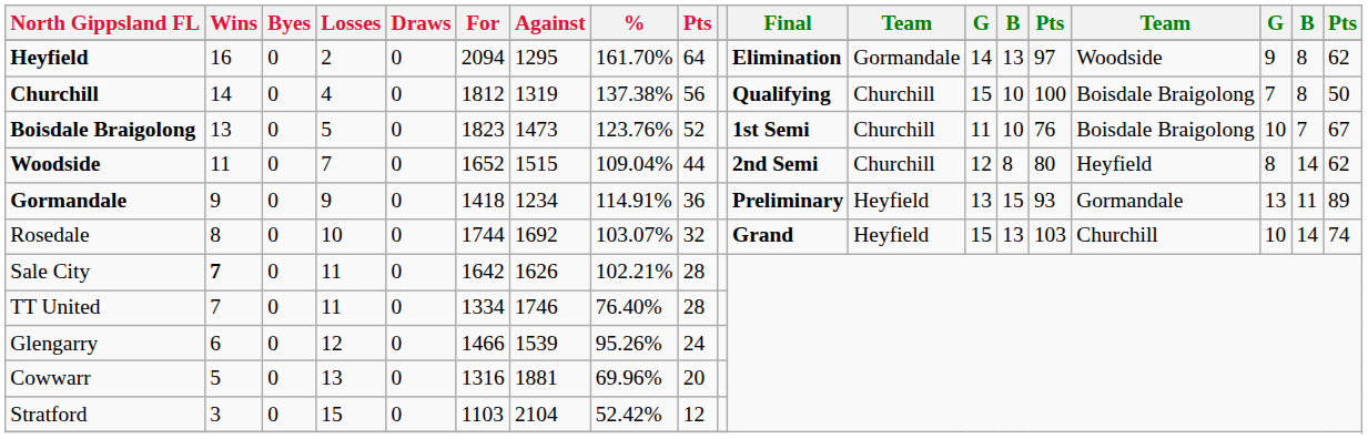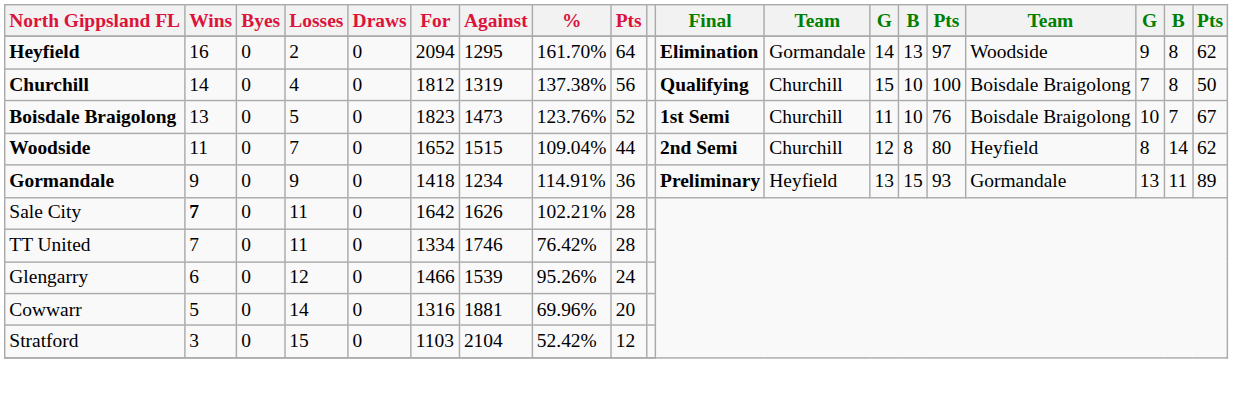- row: Rosedale | 8 | 0 | 10 | 0 | 1744 | 1692 | 103.07% | 32 | Grand | Heyfield | 15 | 13 | 103 | Churchill | 10 | 14 | 74
TT United | %: 76.40% -> 76.42%
Cowwarr | Losses: 13 -> 14
